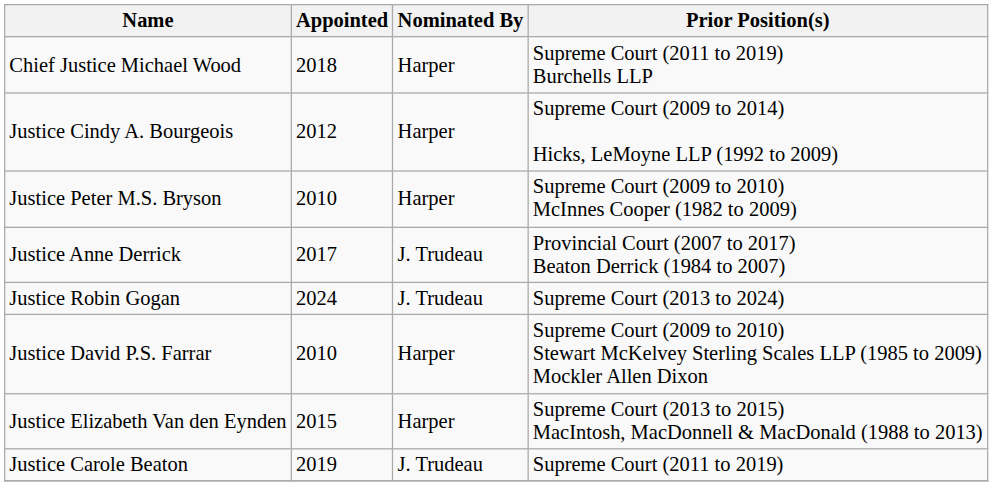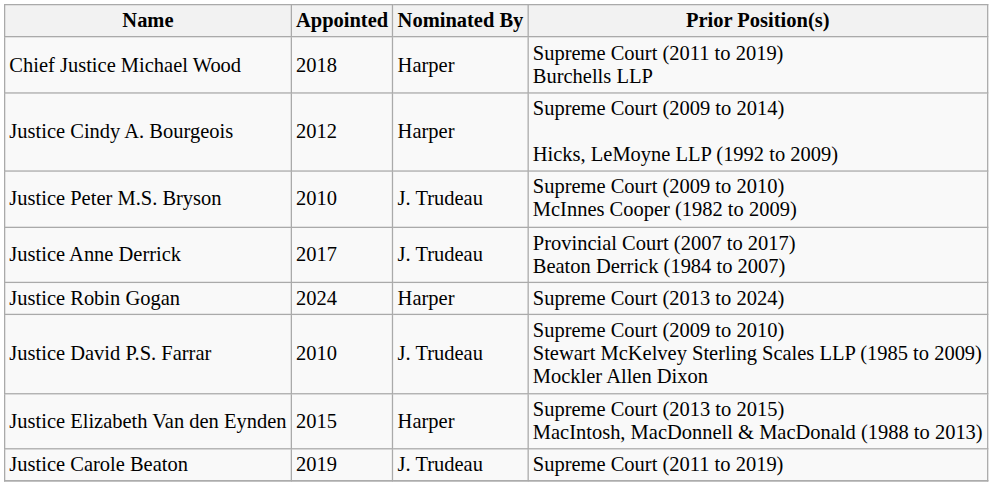Justice Peter M.S. Bryson | Nominated By: Harper -> J. Trudeau
Justice Robin Gogan | Nominated By: J. Trudeau -> Harper
Justice David P.S. Farrar | Nominated By: Harper -> J. Trudeau
